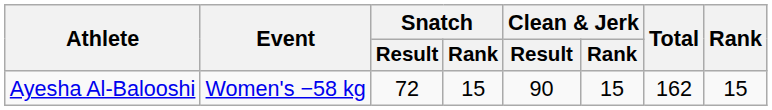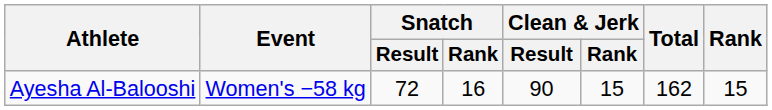Ayesha Al-Balooshi | Snatch / Rank: 15 -> 16
